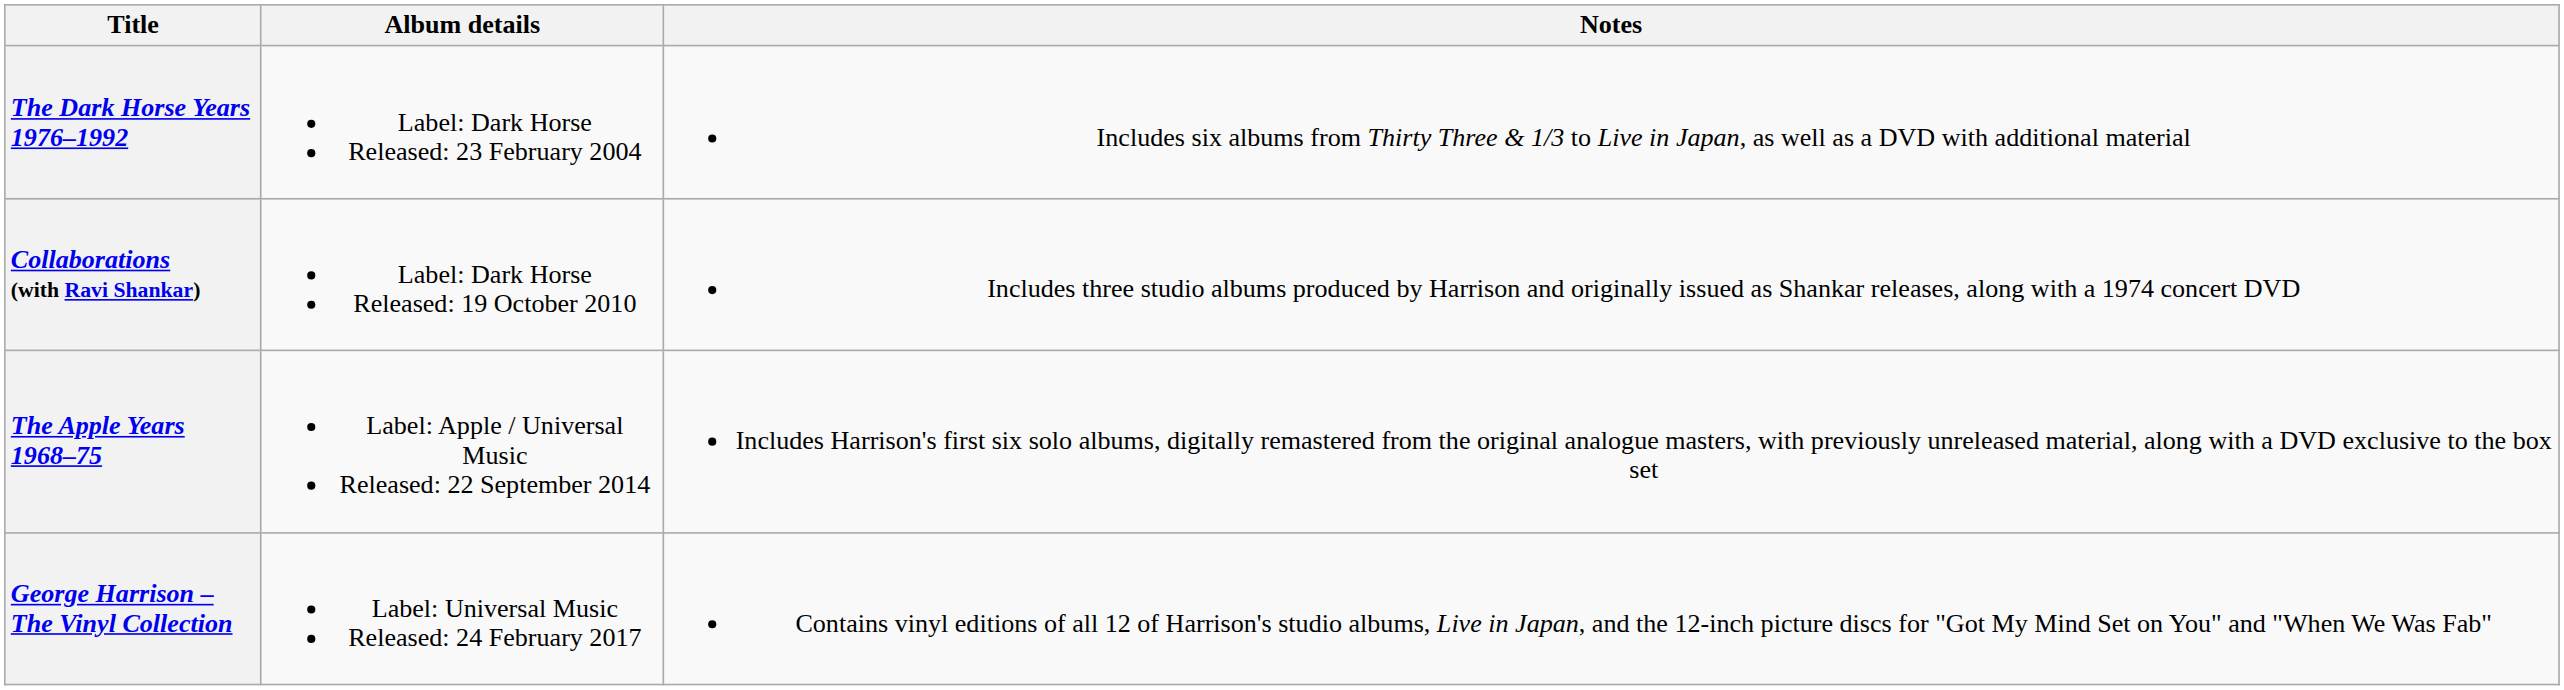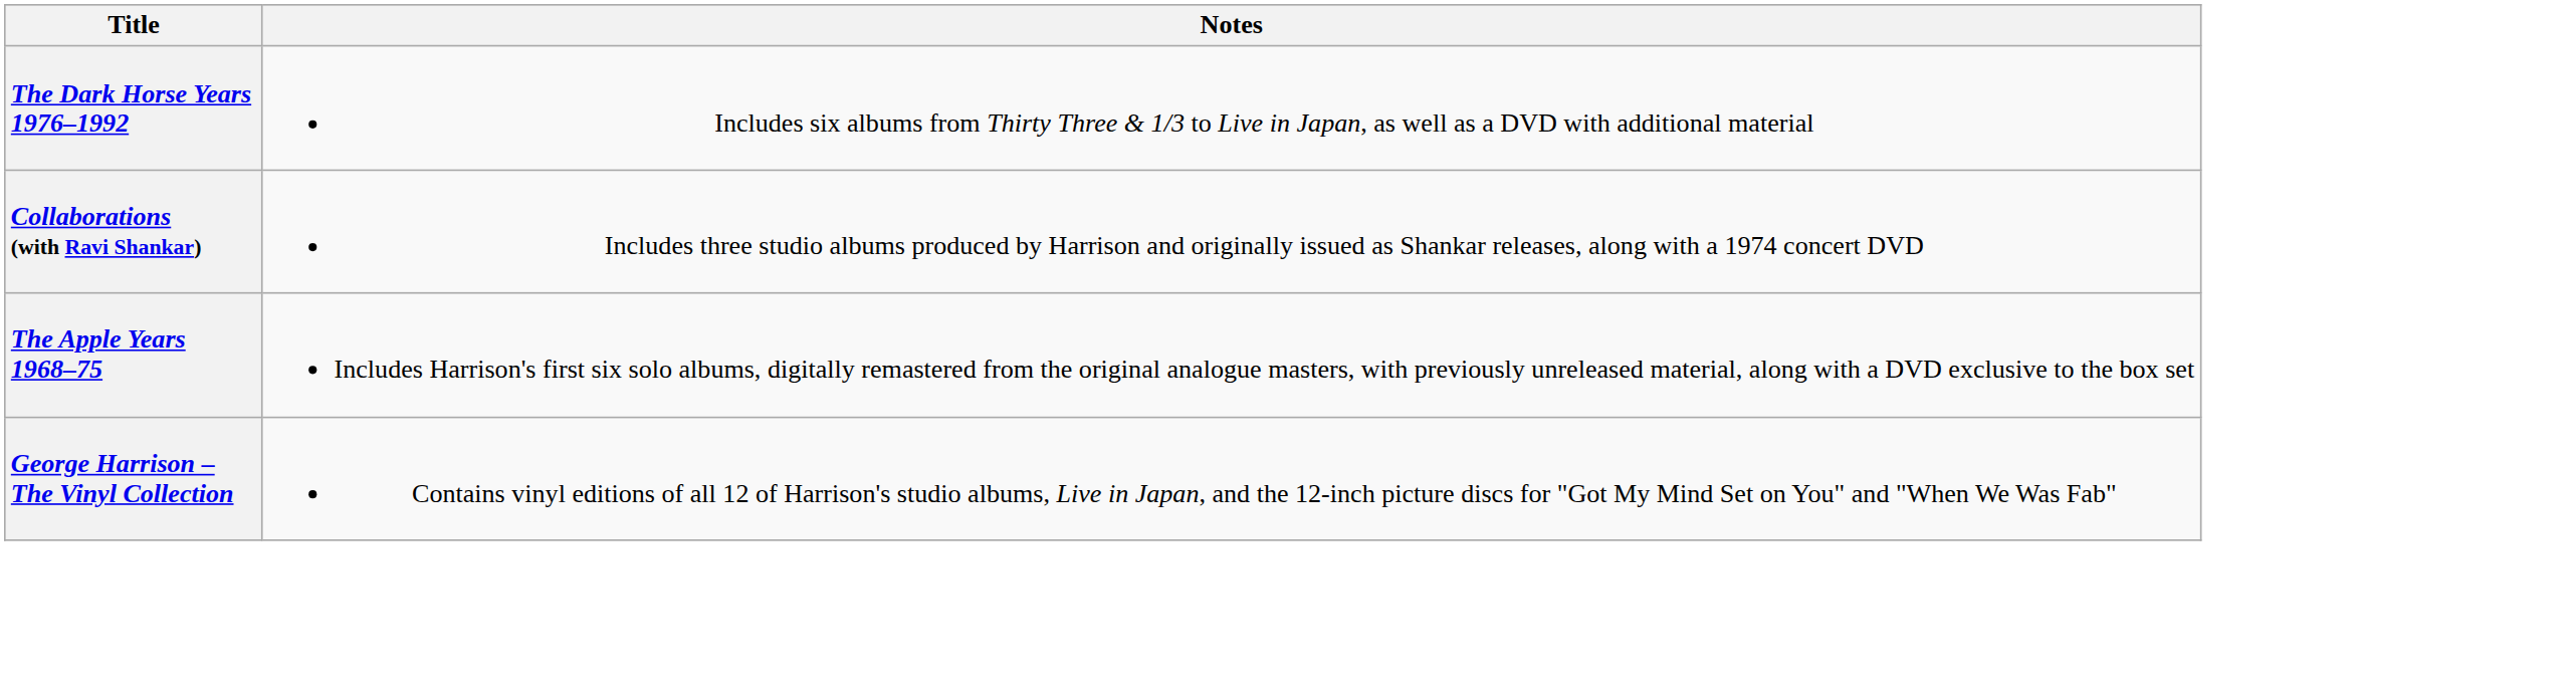- column: Album details | Label: Dark Horse Released: 23 February 2004 | Label: Dark Horse Released: 19 October 2010 | Label: Apple / Universal Music Released: 22 September 2014 | Label: Universal Music Released: 24 February 2017
